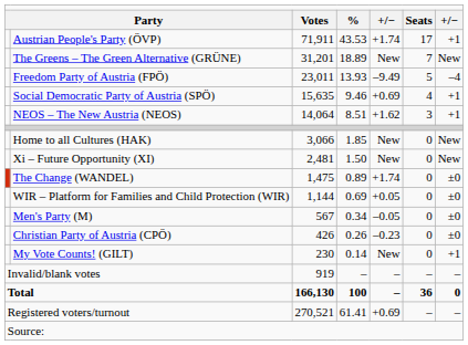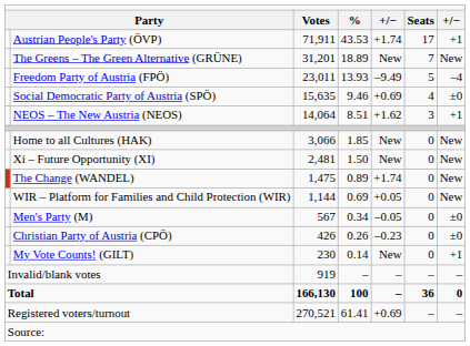Social Democratic Party of Austria (SPÖ) | column 7: +1 -> ±0
The Change (WANDEL) | column 7: ±0 -> New
WIR – Platform for Families and Child Protection (WIR) | column 7: ±0 -> New
